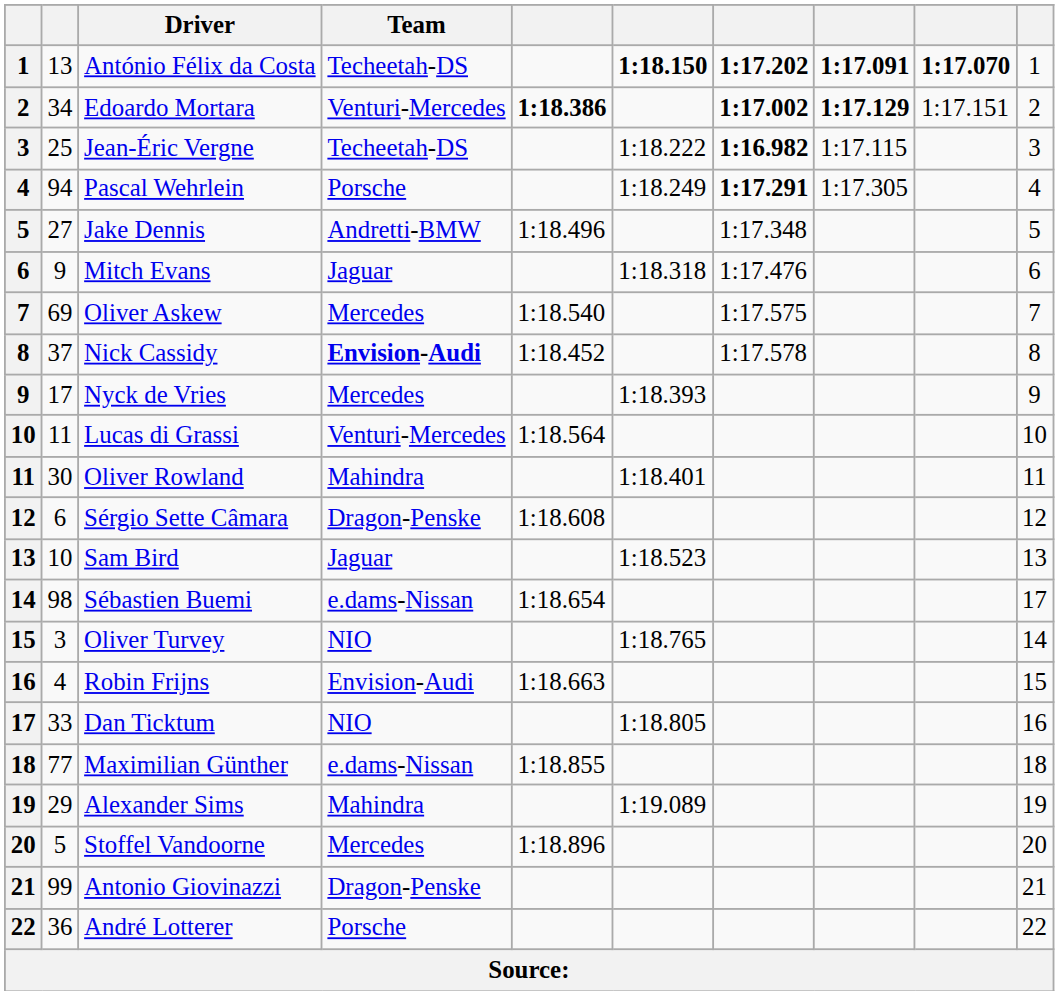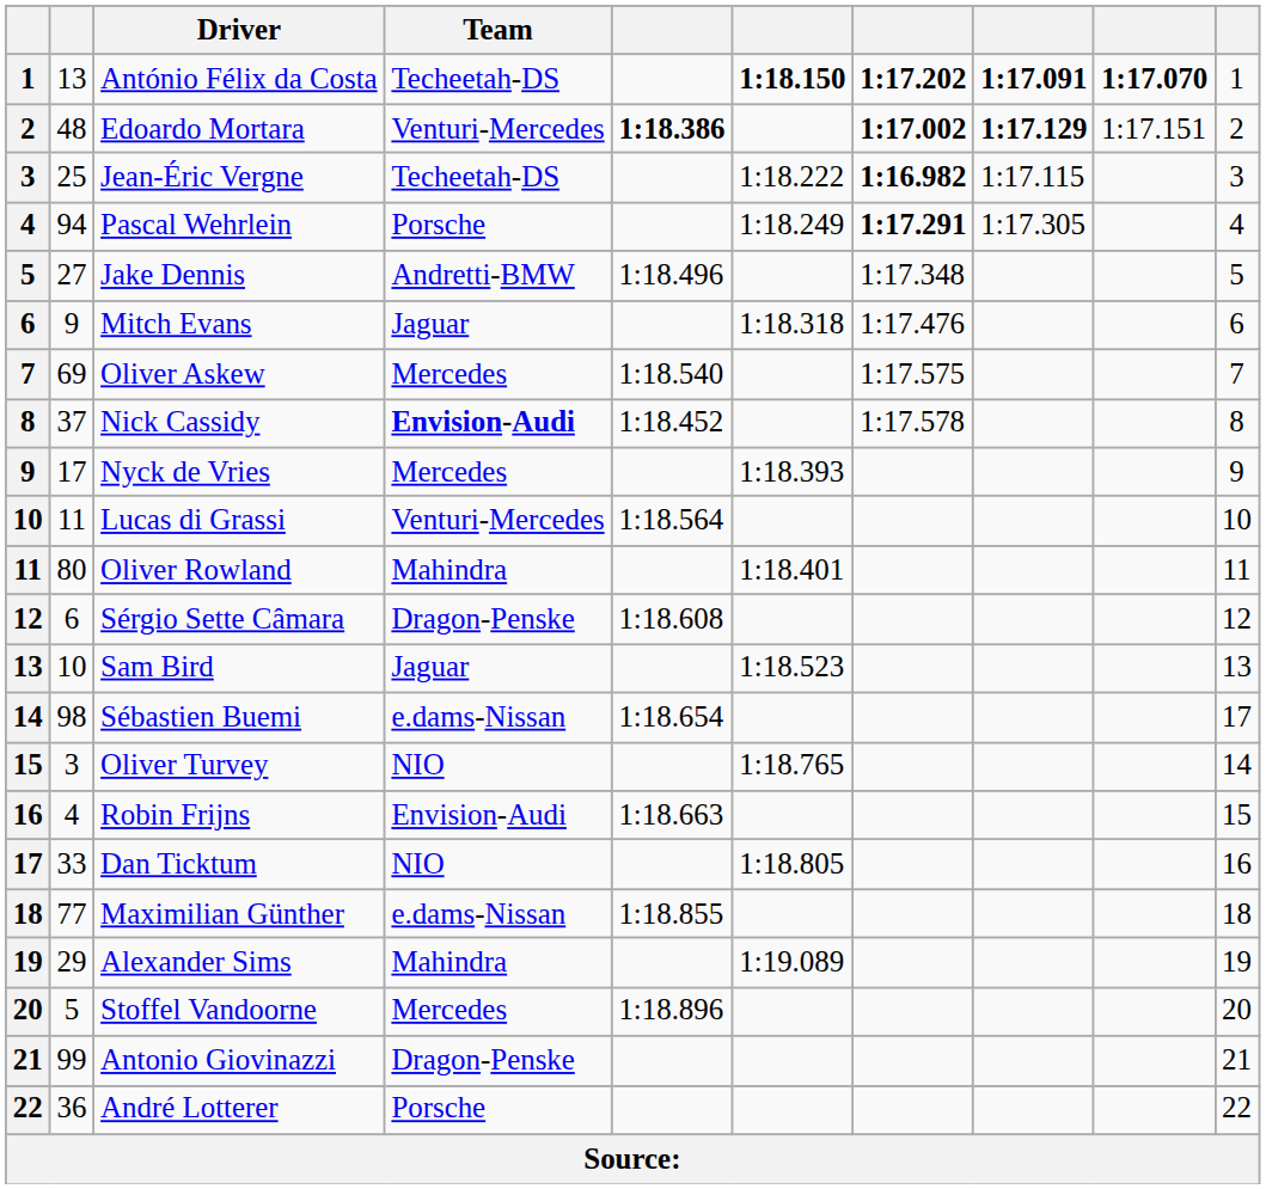Edoardo Mortara | column 2: 34 -> 48
Oliver Rowland | column 2: 30 -> 80
